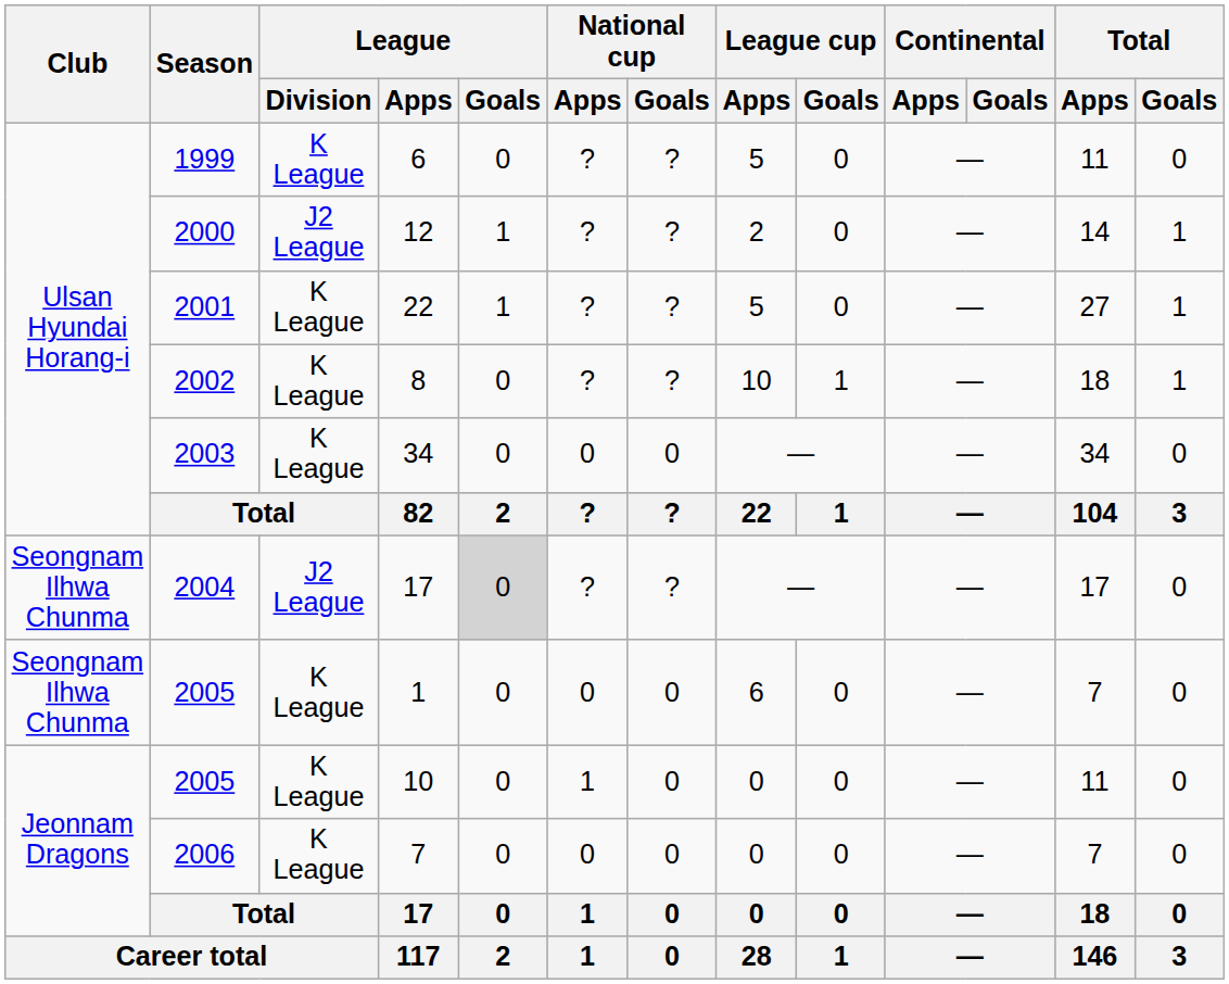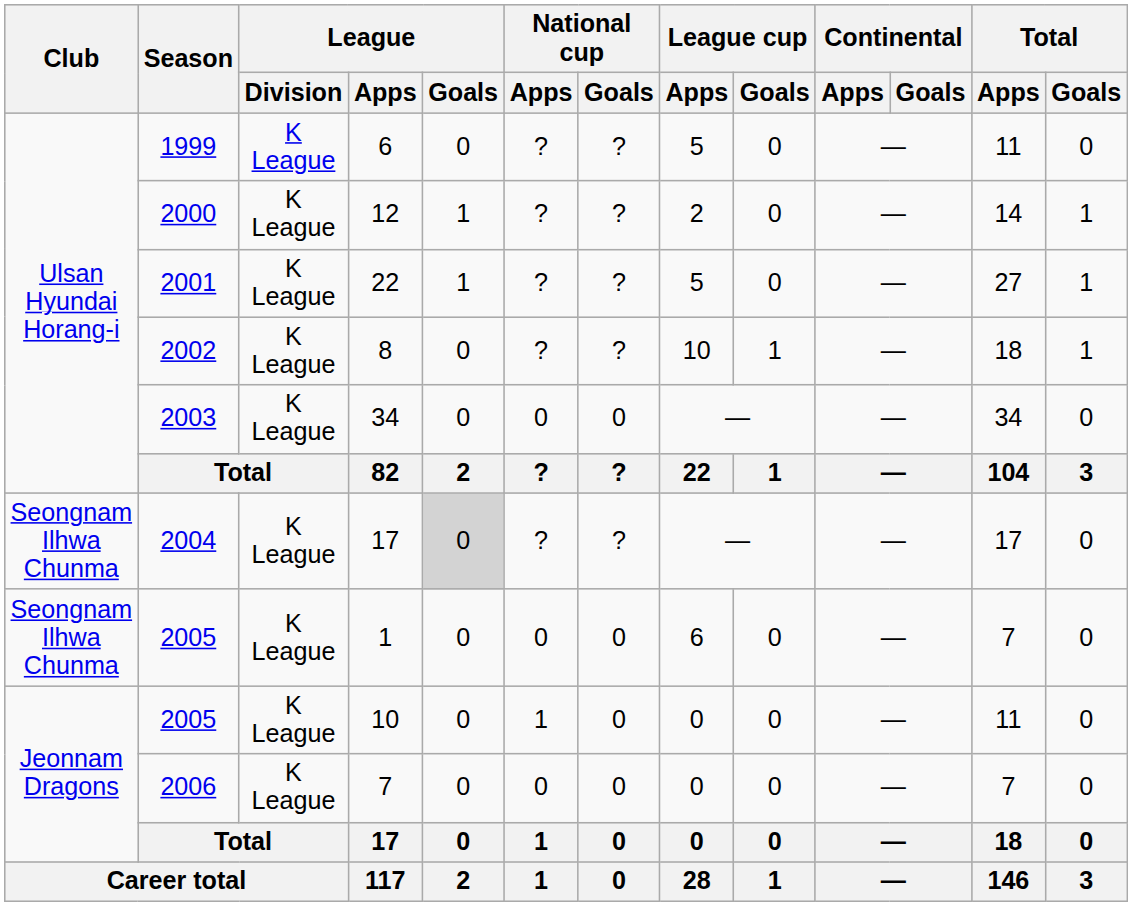12 | League / Division: J2 League -> K League
2004 / 17 | League / Division: J2 League -> K League
